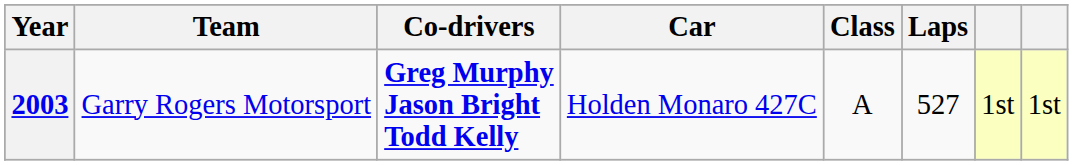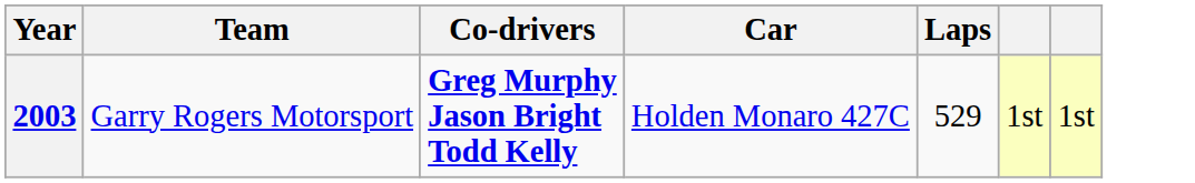- column: Class | A
2003 | Laps: 527 -> 529
